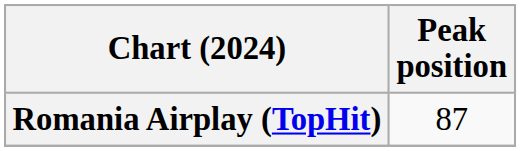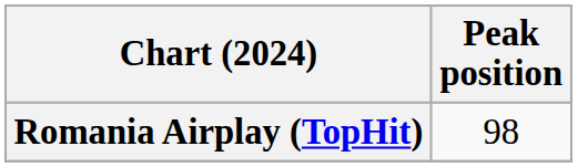Romania Airplay (TopHit) | Peak position: 87 -> 98
